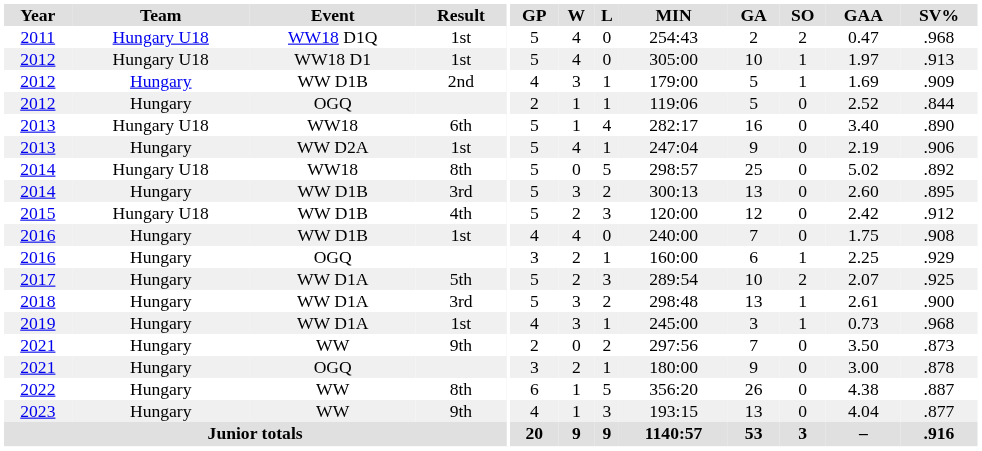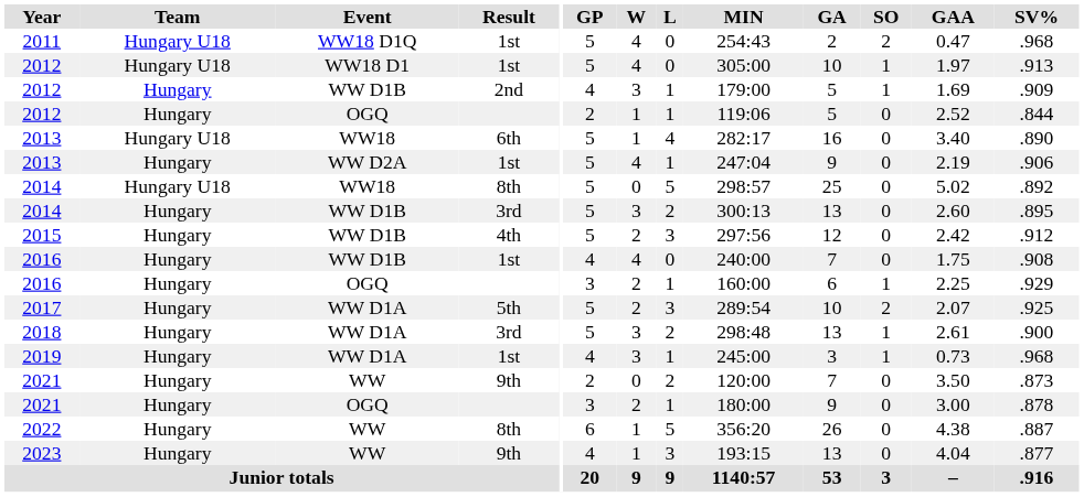2015 | Team: Hungary U18 -> Hungary
2015 | MIN: 120:00 -> 297:56
2021 / 9th | MIN: 297:56 -> 120:00
